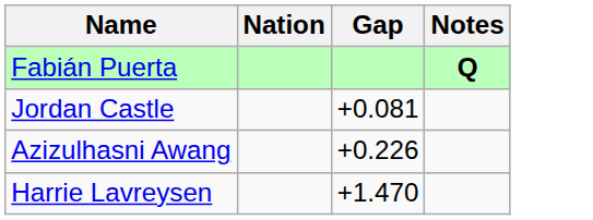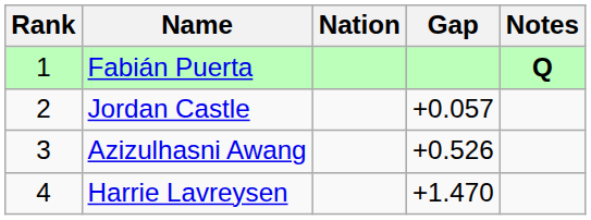+ column: Rank | 1 | 2 | 3 | 4
Jordan Castle | Gap: +0.081 -> +0.057
Azizulhasni Awang | Gap: +0.226 -> +0.526
